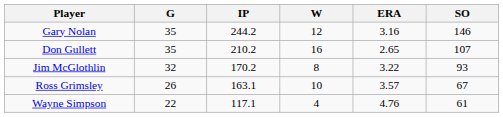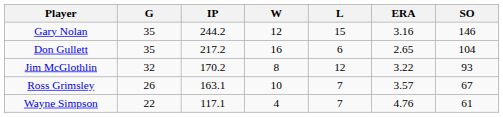+ column: L | 15 | 6 | 12 | 7 | 7
Don Gullett | IP: 210.2 -> 217.2
Don Gullett | SO: 107 -> 104
